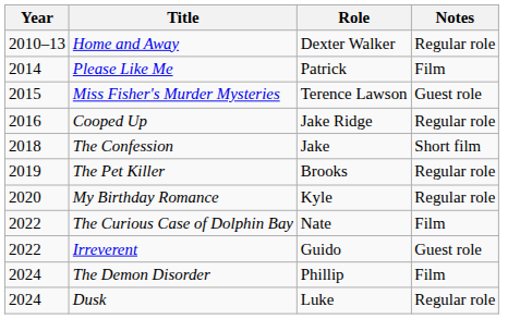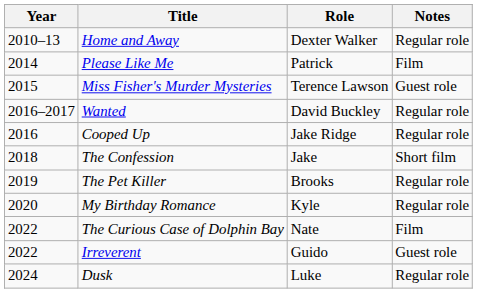+ row: 2016–2017 | Wanted | David Buckley | Regular role
- row: 2024 | The Demon Disorder | Phillip | Film
